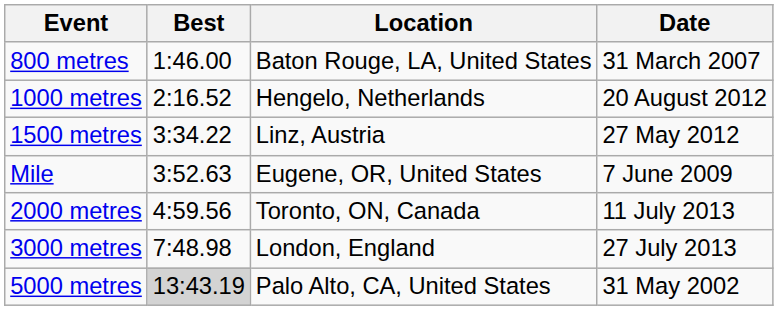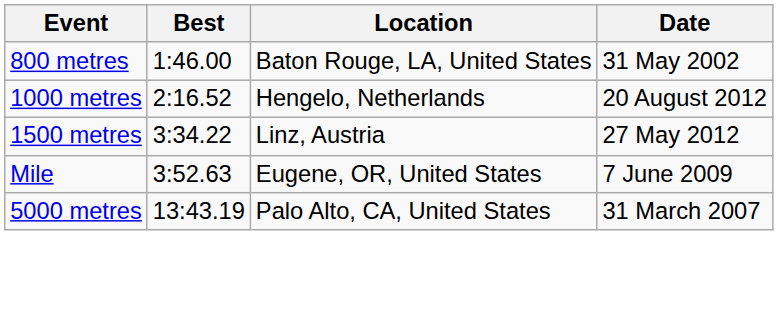800 metres | Date: 31 March 2007 -> 31 May 2002
- row: 2000 metres | 4:59.56 | Toronto, ON, Canada | 11 July 2013
- row: 3000 metres | 7:48.98 | London, England | 27 July 2013
5000 metres | Best: lightgrey background -> no background
5000 metres | Date: 31 May 2002 -> 31 March 2007
